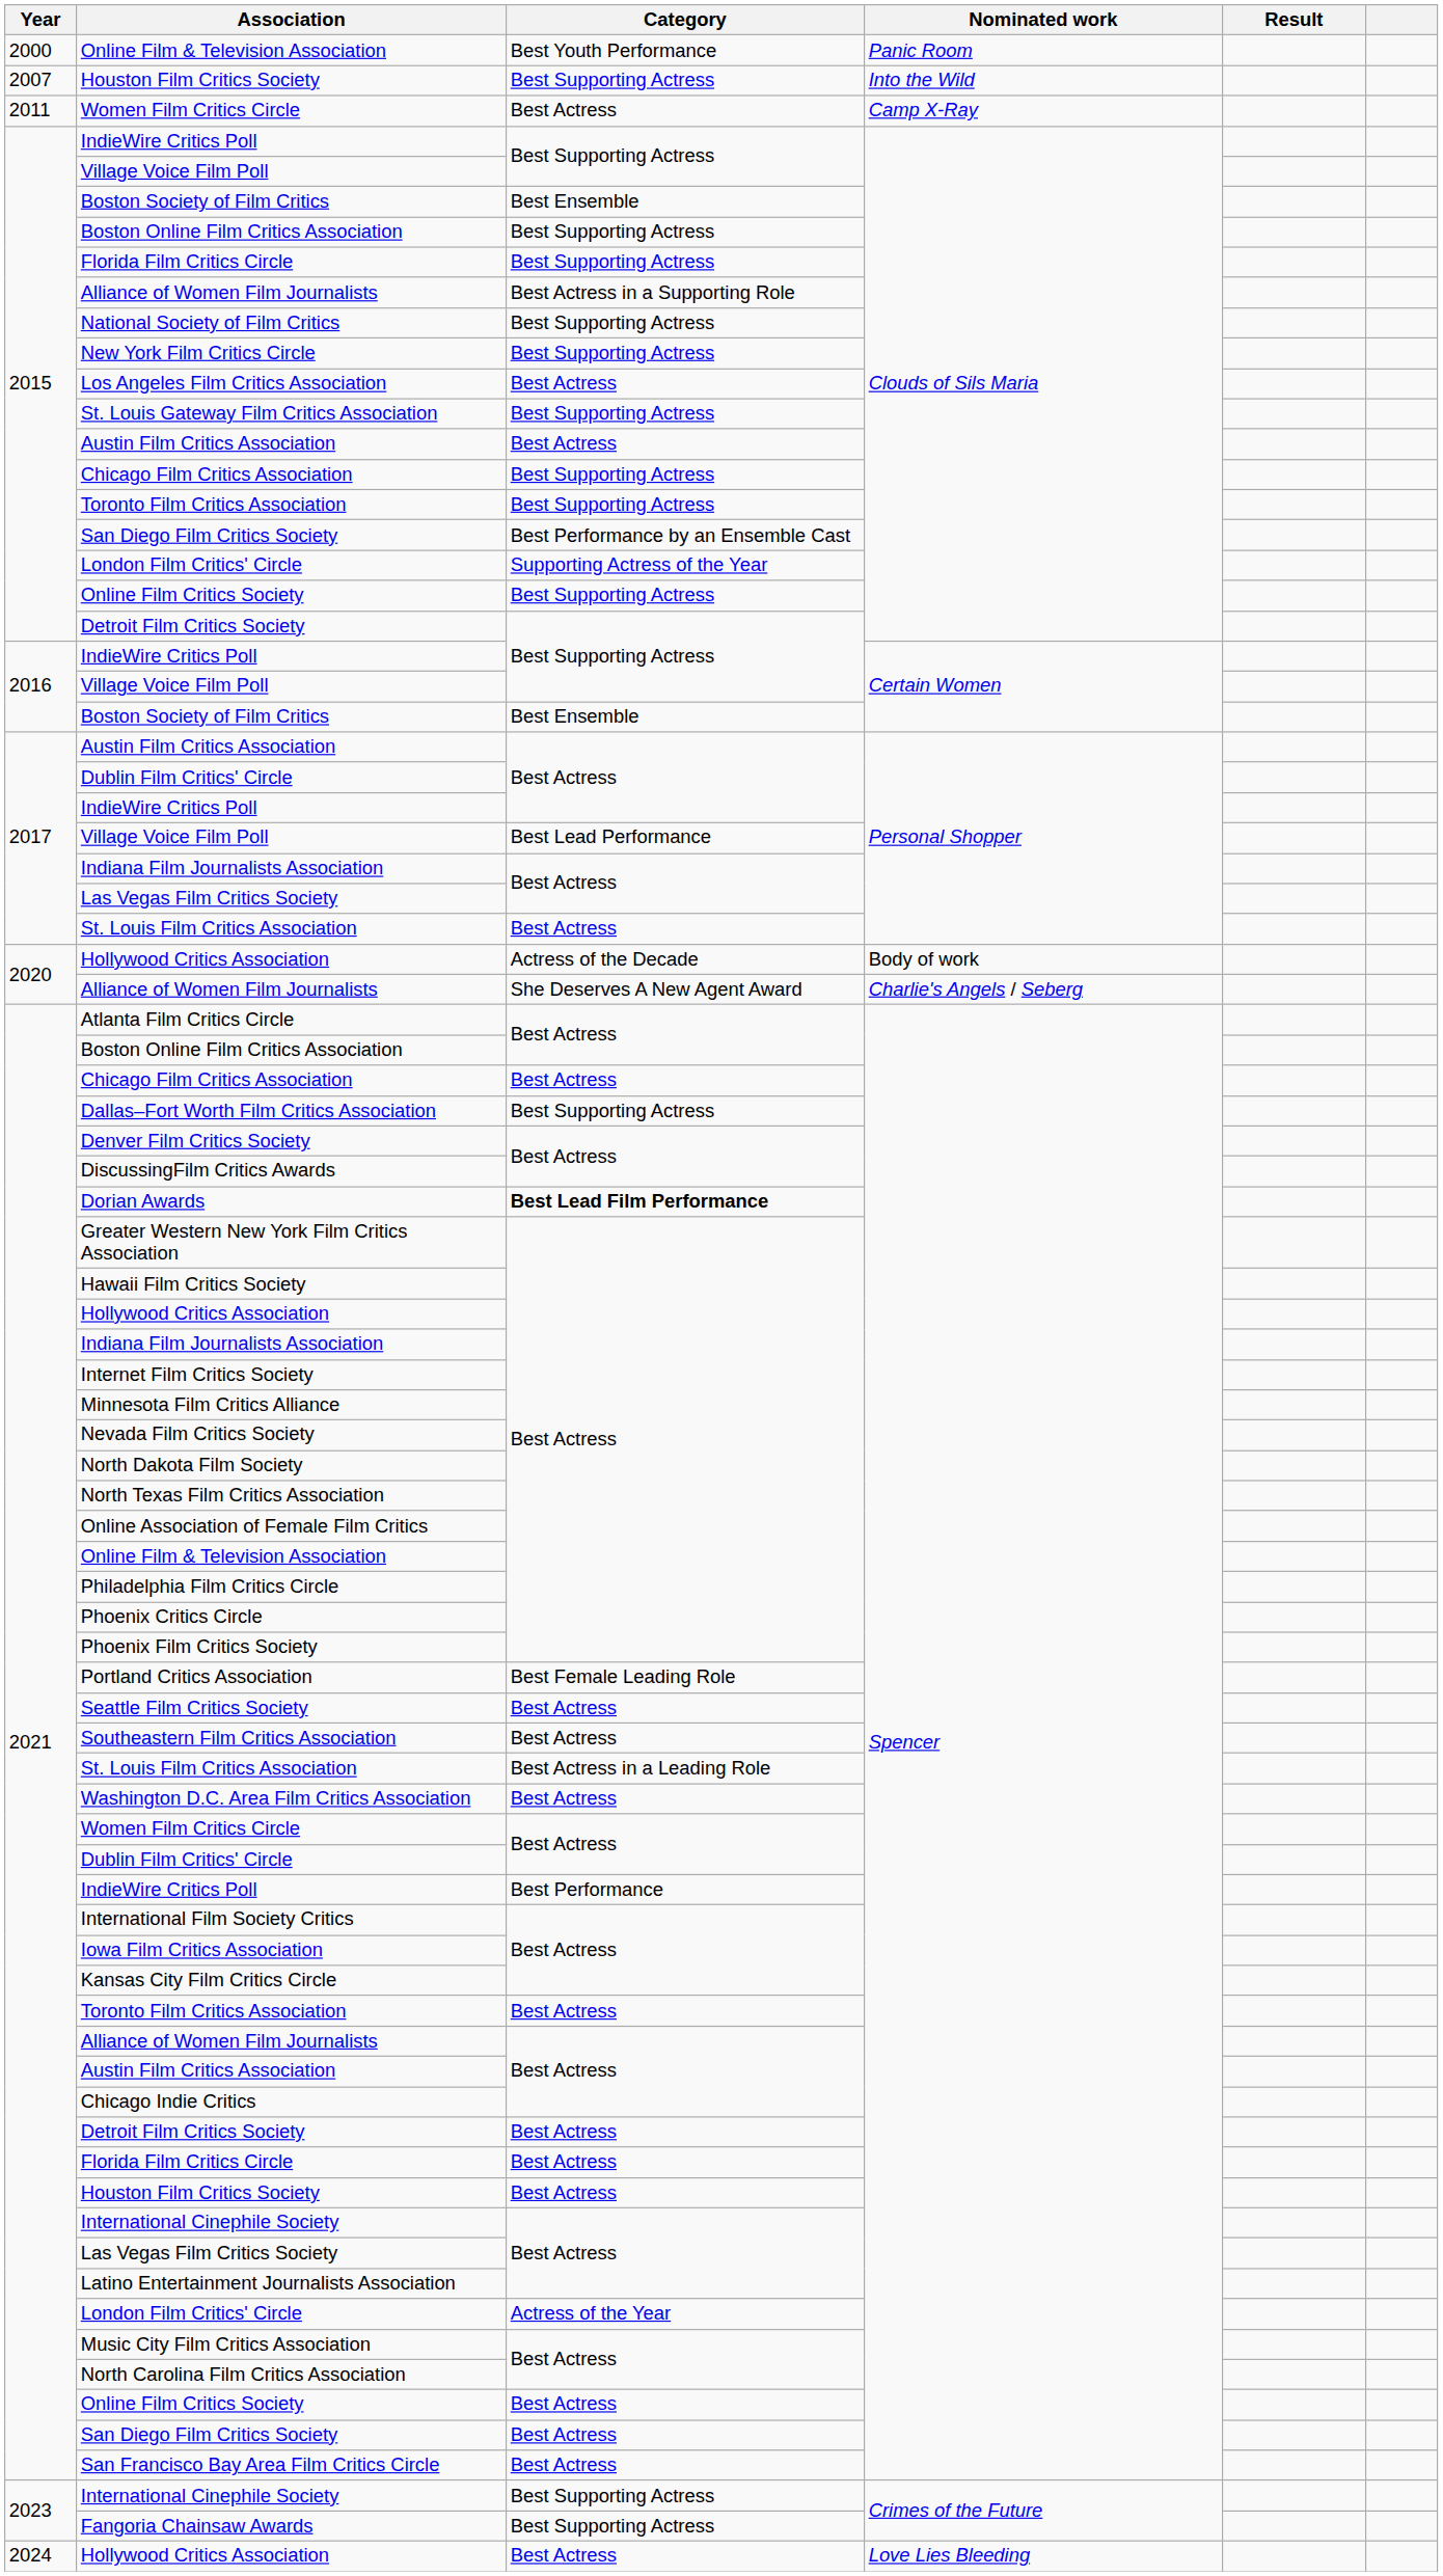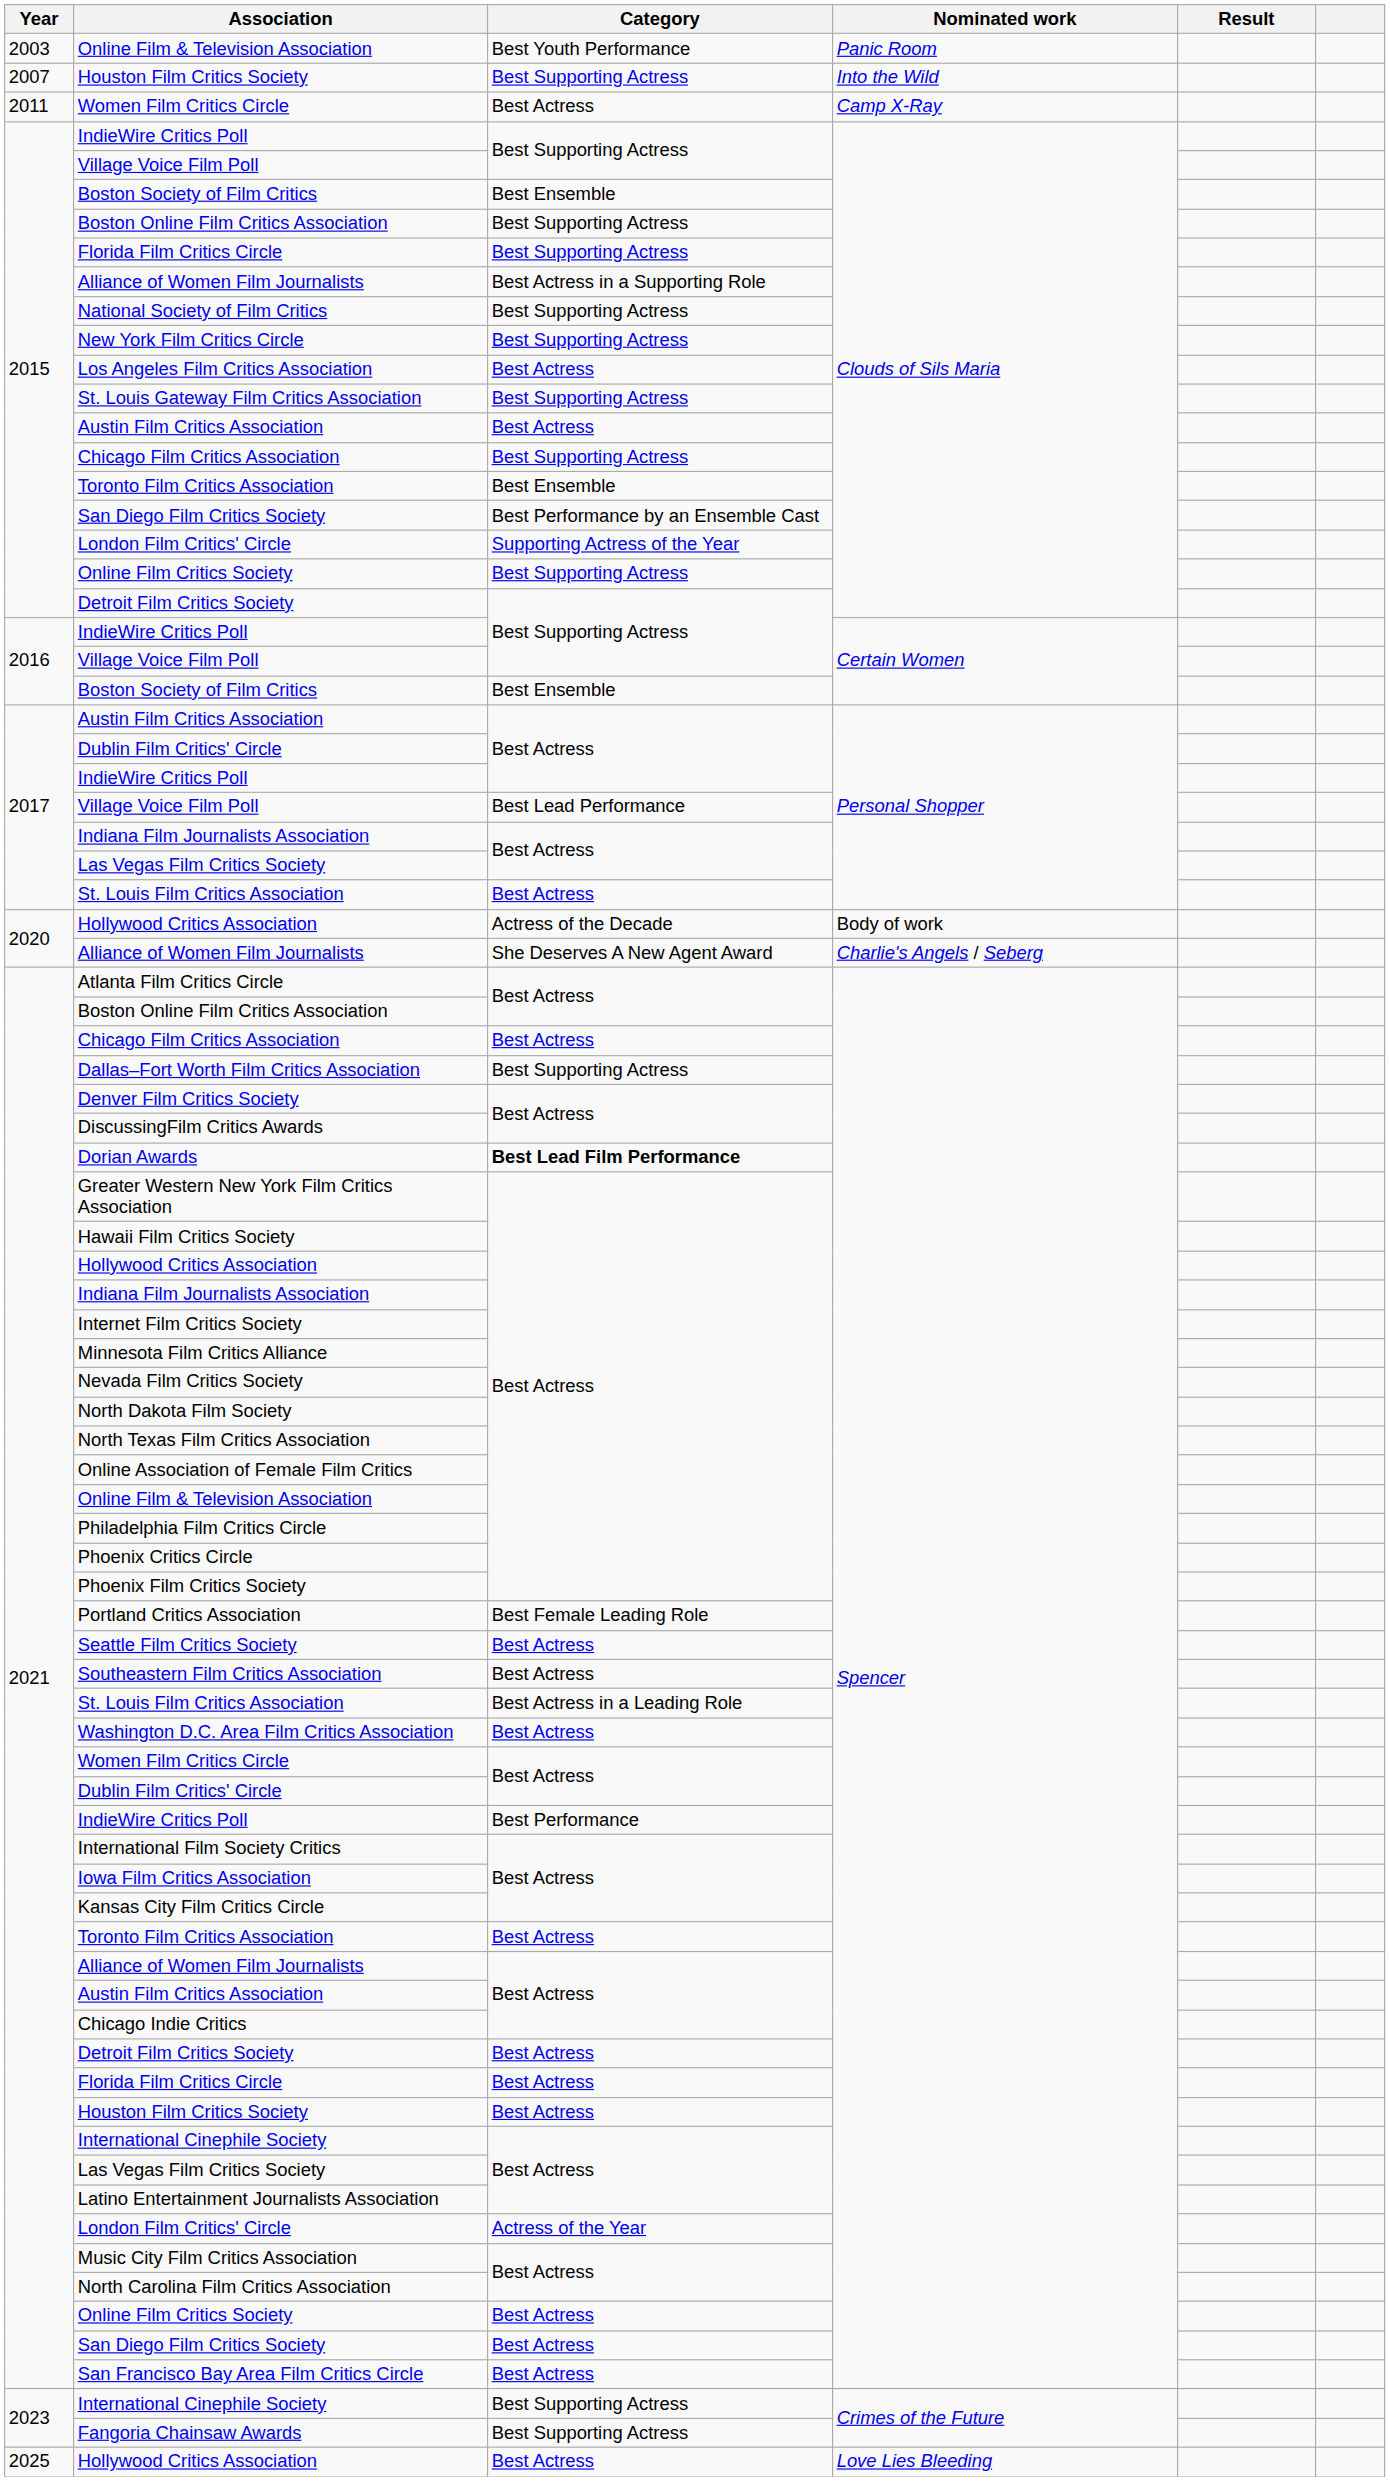Online Film & Television Association / Panic Room | Year: 2000 -> 2003
Toronto Film Critics Association / Clouds of Sils Maria | Category: Best Supporting Actress -> Best Ensemble
Hollywood Critics Association / Love Lies Bleeding | Year: 2024 -> 2025
